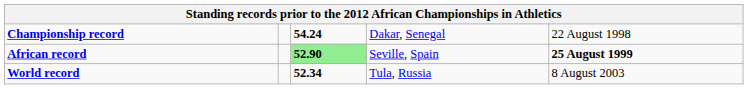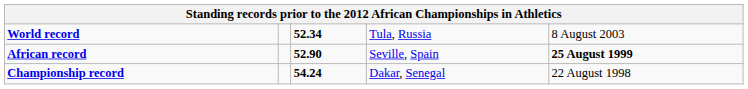rows swapped: World record <-> Championship record
African record | column 3: lightgreen background -> no background
